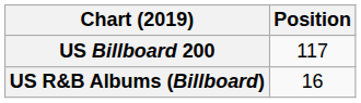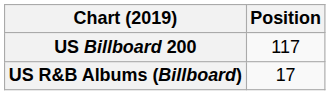US R&B Albums (Billboard) | Position: 16 -> 17
